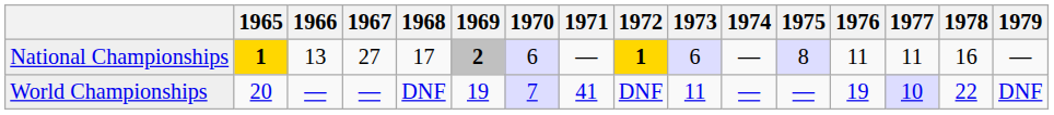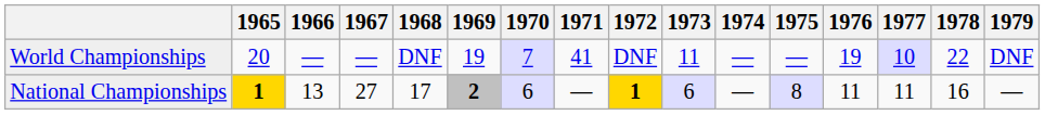rows swapped: World Championships <-> National Championships
